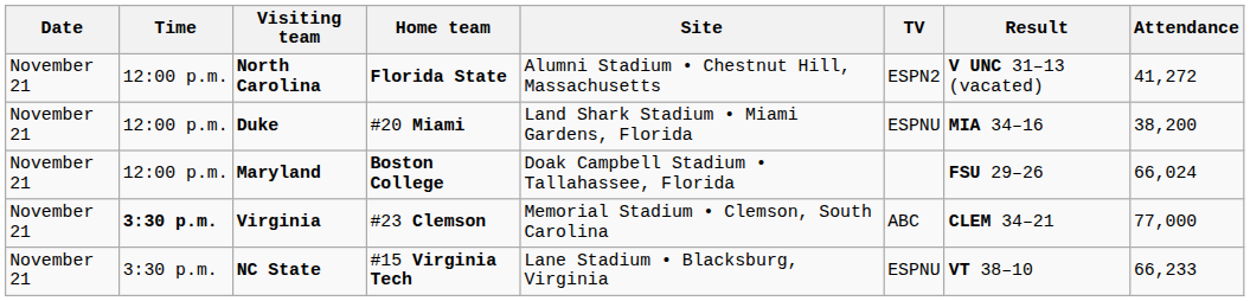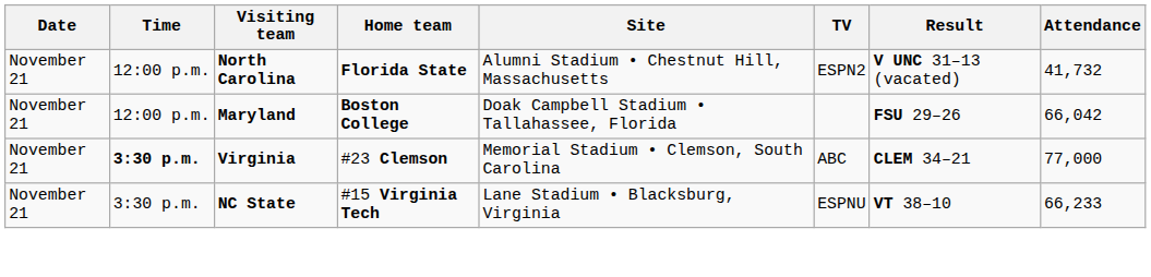North Carolina | Attendance: 41,272 -> 41,732
- row: November 21 | 12:00 p.m. | Duke | #20 Miami | Land Shark Stadium • Miami Gardens, Florida | ESPNU | MIA 34–16 | 38,200
Maryland | Attendance: 66,024 -> 66,042
